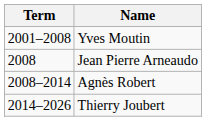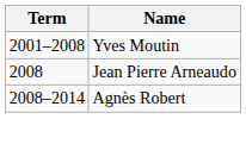- row: 2014–2026 | Thierry Joubert
